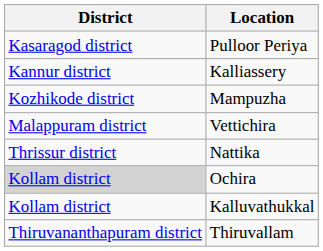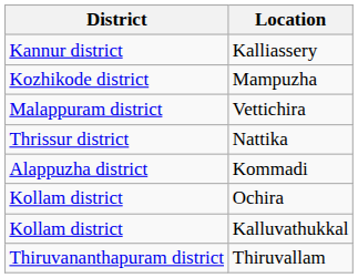- row: Kasaragod district | Pulloor Periya
+ row: Alappuzha district | Kommadi
Ochira | District: lightgrey background -> no background
